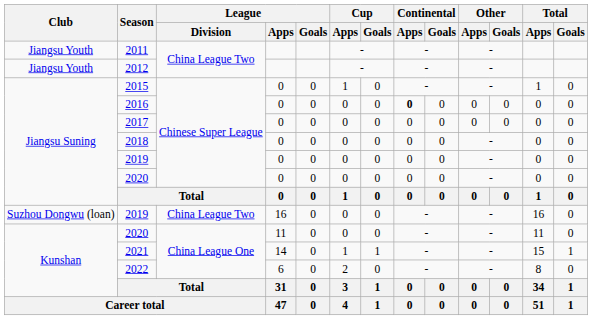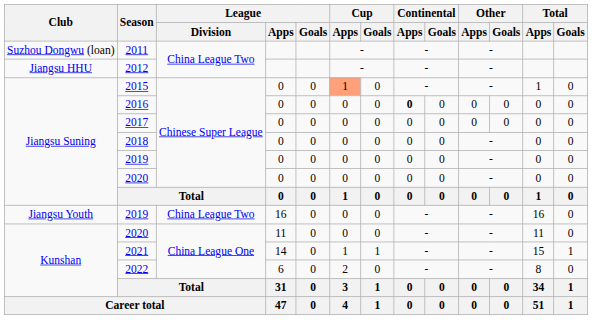2011 | Club: Jiangsu Youth -> Suzhou Dongwu (loan)
2012 | Club: Jiangsu Youth -> Jiangsu HHU
2015 | Cup / Apps: no background -> lightsalmon background
2019 / 16 | Club: Suzhou Dongwu (loan) -> Jiangsu Youth
